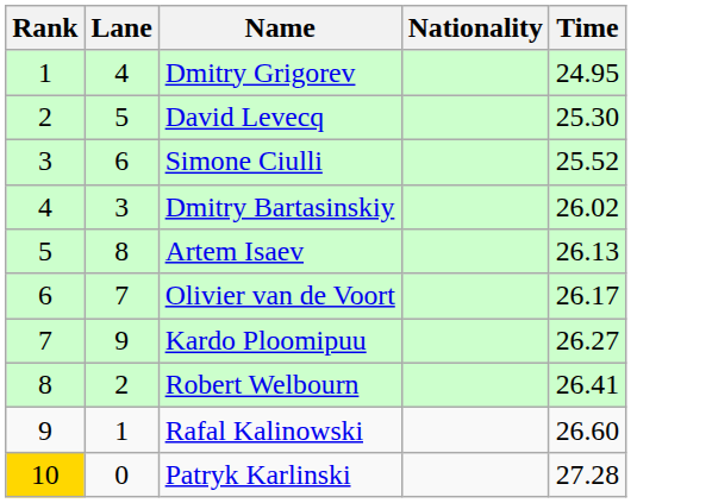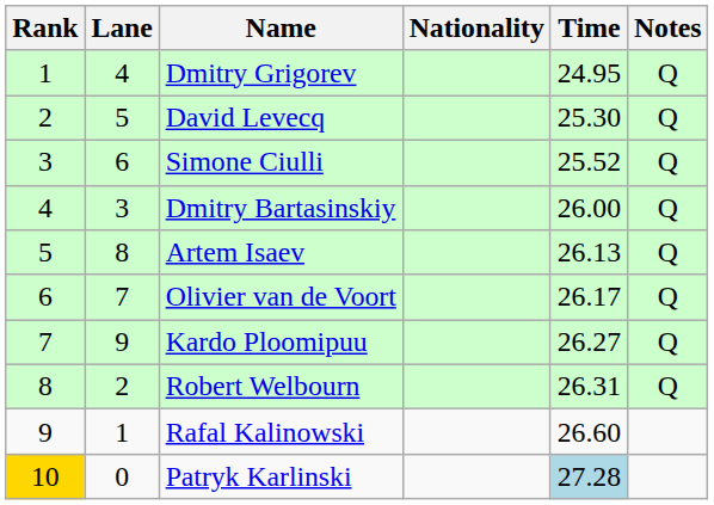+ column: Notes | Q | Q | Q | Q | Q | Q | Q | Q
Dmitry Bartasinskiy | Time: 26.02 -> 26.00
Robert Welbourn | Time: 26.41 -> 26.31
Patryk Karlinski | Time: no background -> lightblue background
